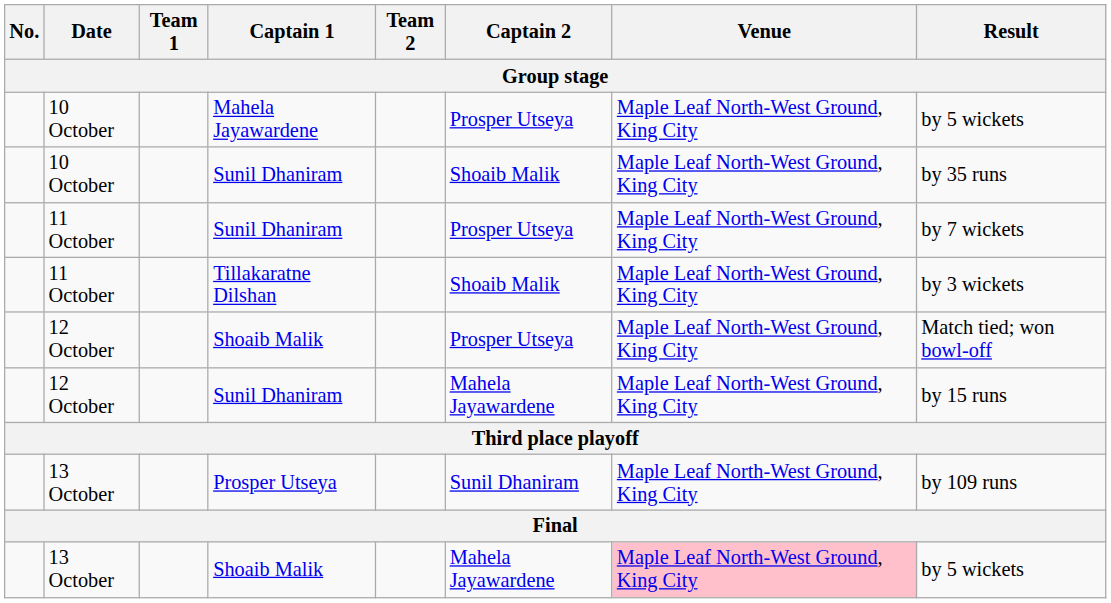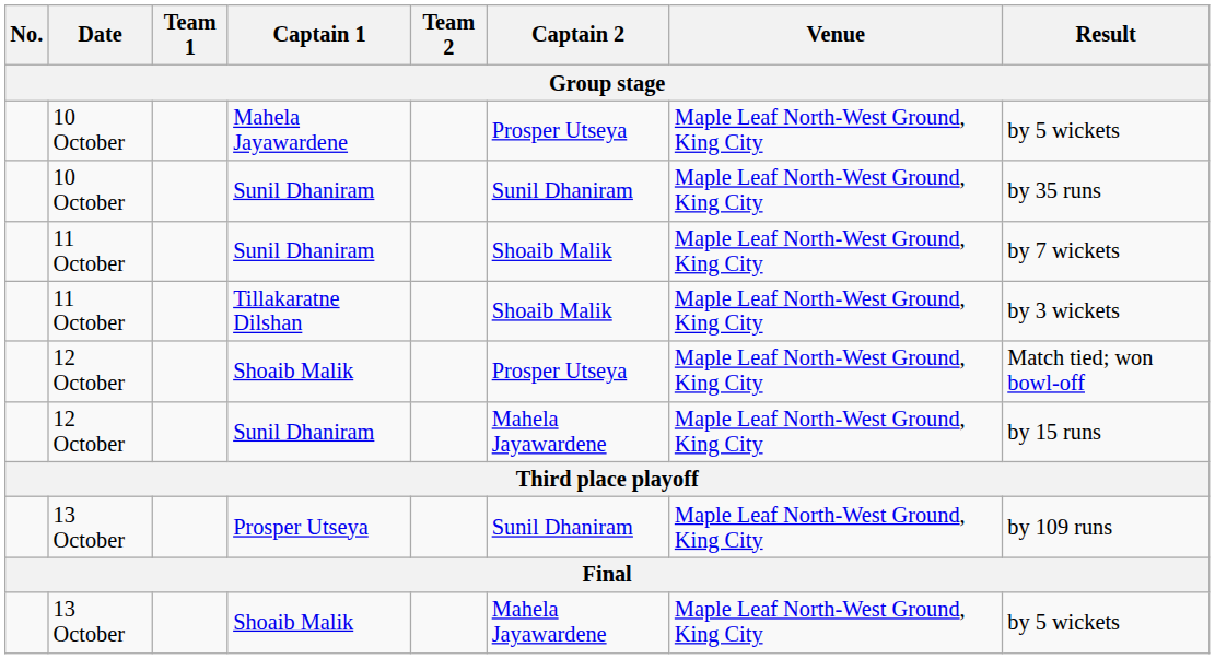10 October / Sunil Dhaniram | Captain 2: Shoaib Malik -> Sunil Dhaniram
11 October / Sunil Dhaniram | Captain 2: Prosper Utseya -> Shoaib Malik
13 October / Shoaib Malik | Venue: pink background -> no background
